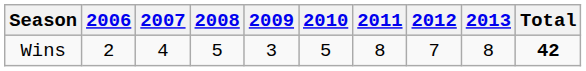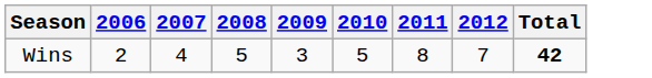- column: 2013 | 8
